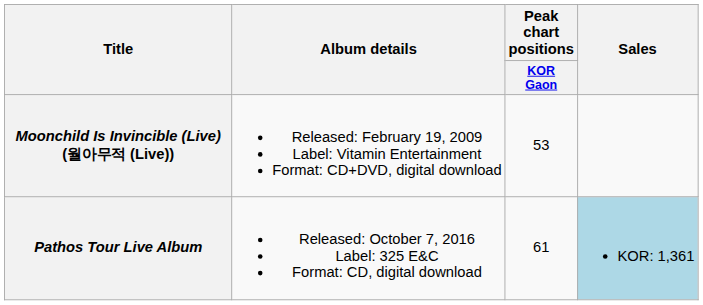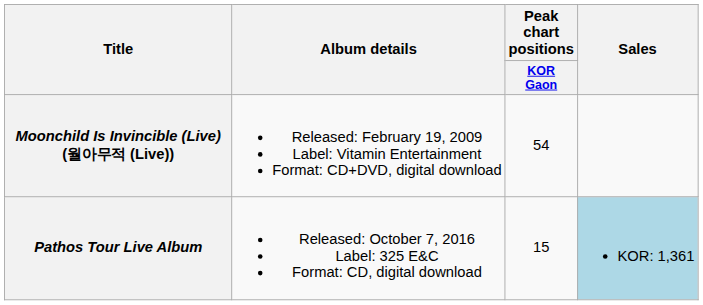Moonchild Is Invincible (Live) (월아무적 (Live)) | Peak chart positions / KOR Gaon: 53 -> 54
Pathos Tour Live Album | Peak chart positions / KOR Gaon: 61 -> 15
